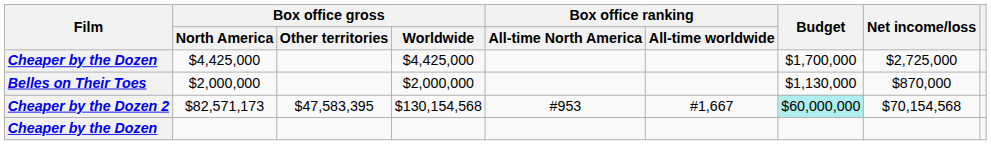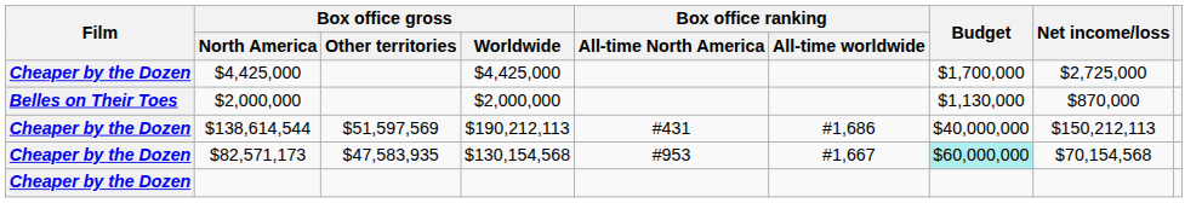+ row: Cheaper by the Dozen | $138,614,544 | $51,597,569 | $190,212,113 | #431 | #1,686 | $40,000,000 | $150,212,113
$82,571,173 | Film: Cheaper by the Dozen 2 -> Cheaper by the Dozen
$82,571,173 | Box office gross / Other territories: $47,583,395 -> $47,583,935
